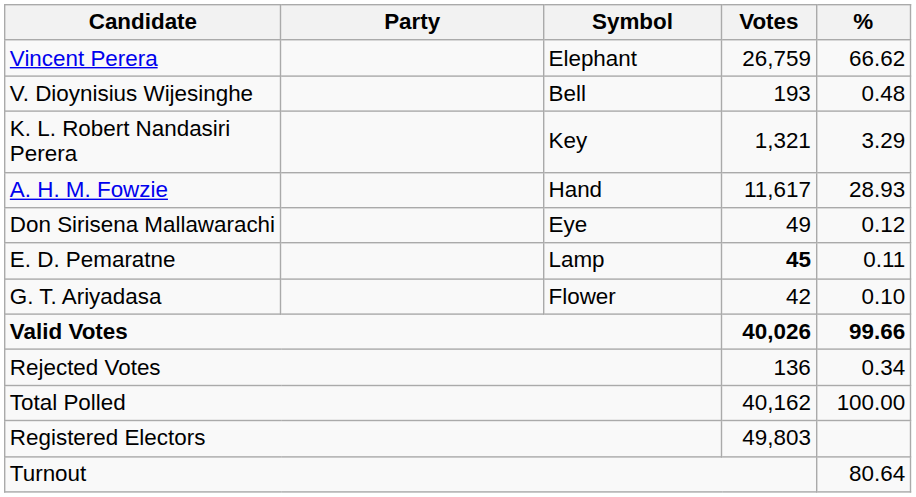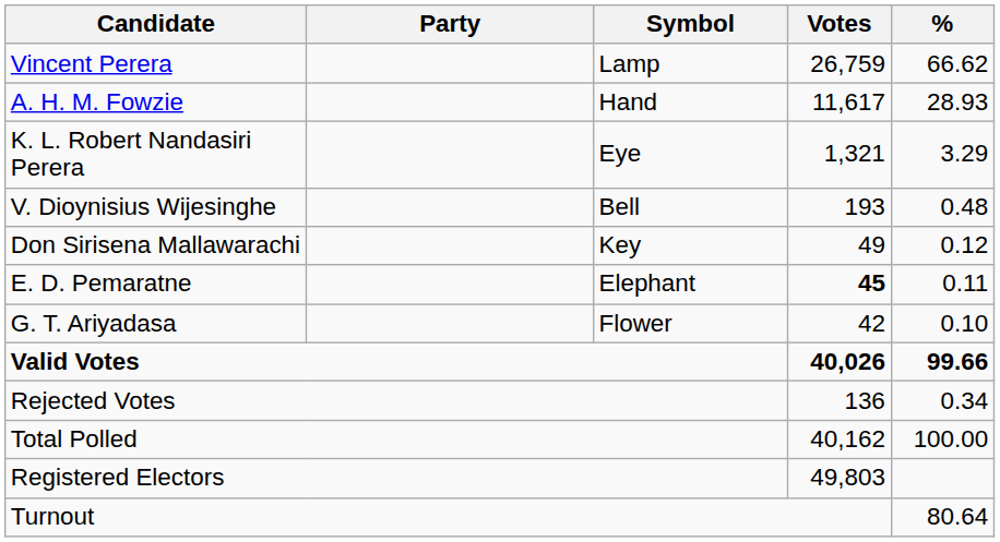Vincent Perera | Symbol: Elephant -> Lamp
rows swapped: A. H. M. Fowzie <-> V. Dioynisius Wijesinghe
K. L. Robert Nandasiri Perera | Symbol: Key -> Eye
Don Sirisena Mallawarachi | Symbol: Eye -> Key
E. D. Pemaratne | Symbol: Lamp -> Elephant
